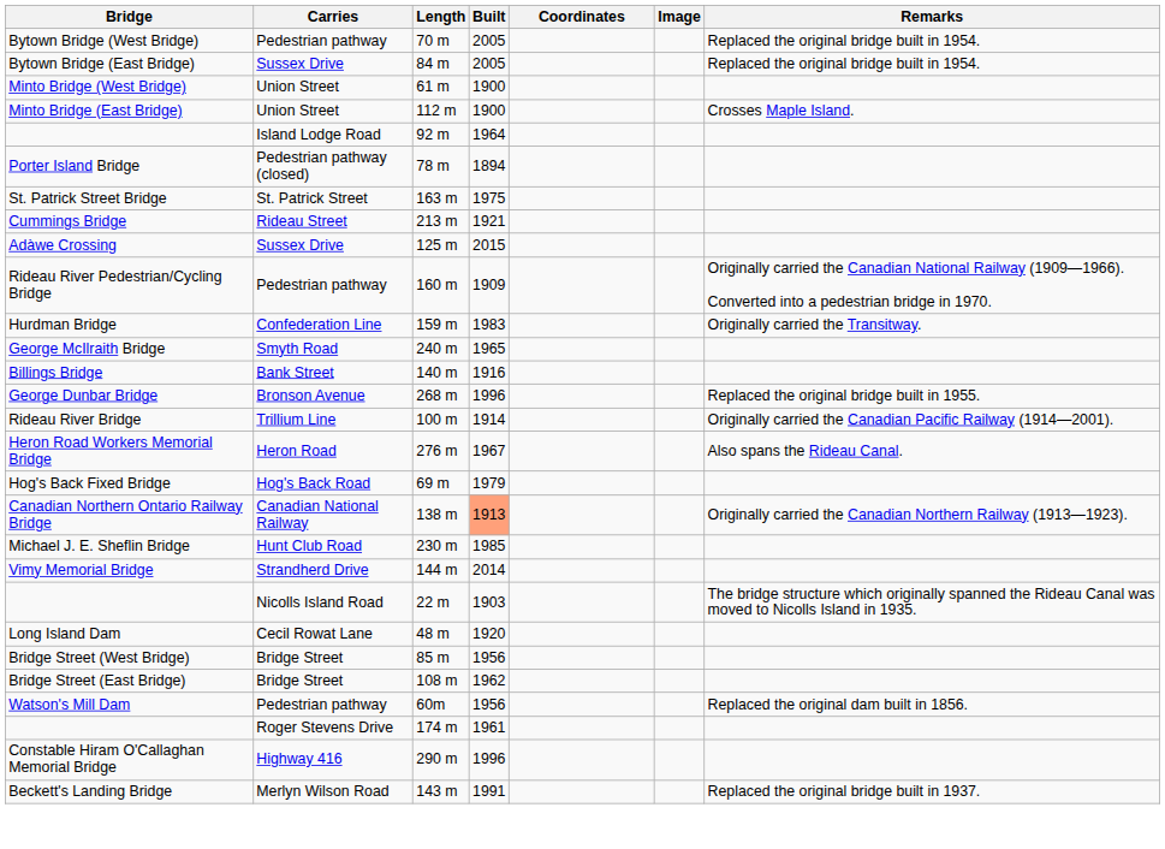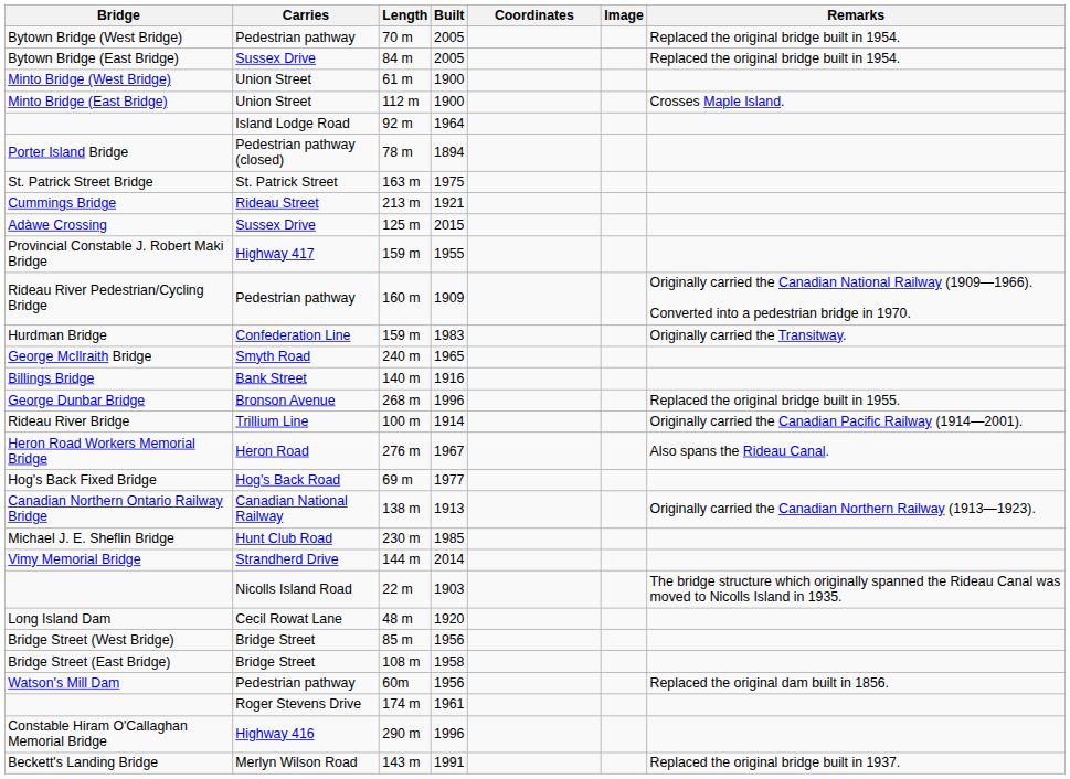+ row: Provincial Constable J. Robert Maki Bridge | Highway 417 | 159 m | 1955
Hog's Back Fixed Bridge | Built: 1979 -> 1977
Canadian Northern Ontario Railway Bridge | Built: lightsalmon background -> no background
Bridge Street (East Bridge) | Built: 1962 -> 1958
